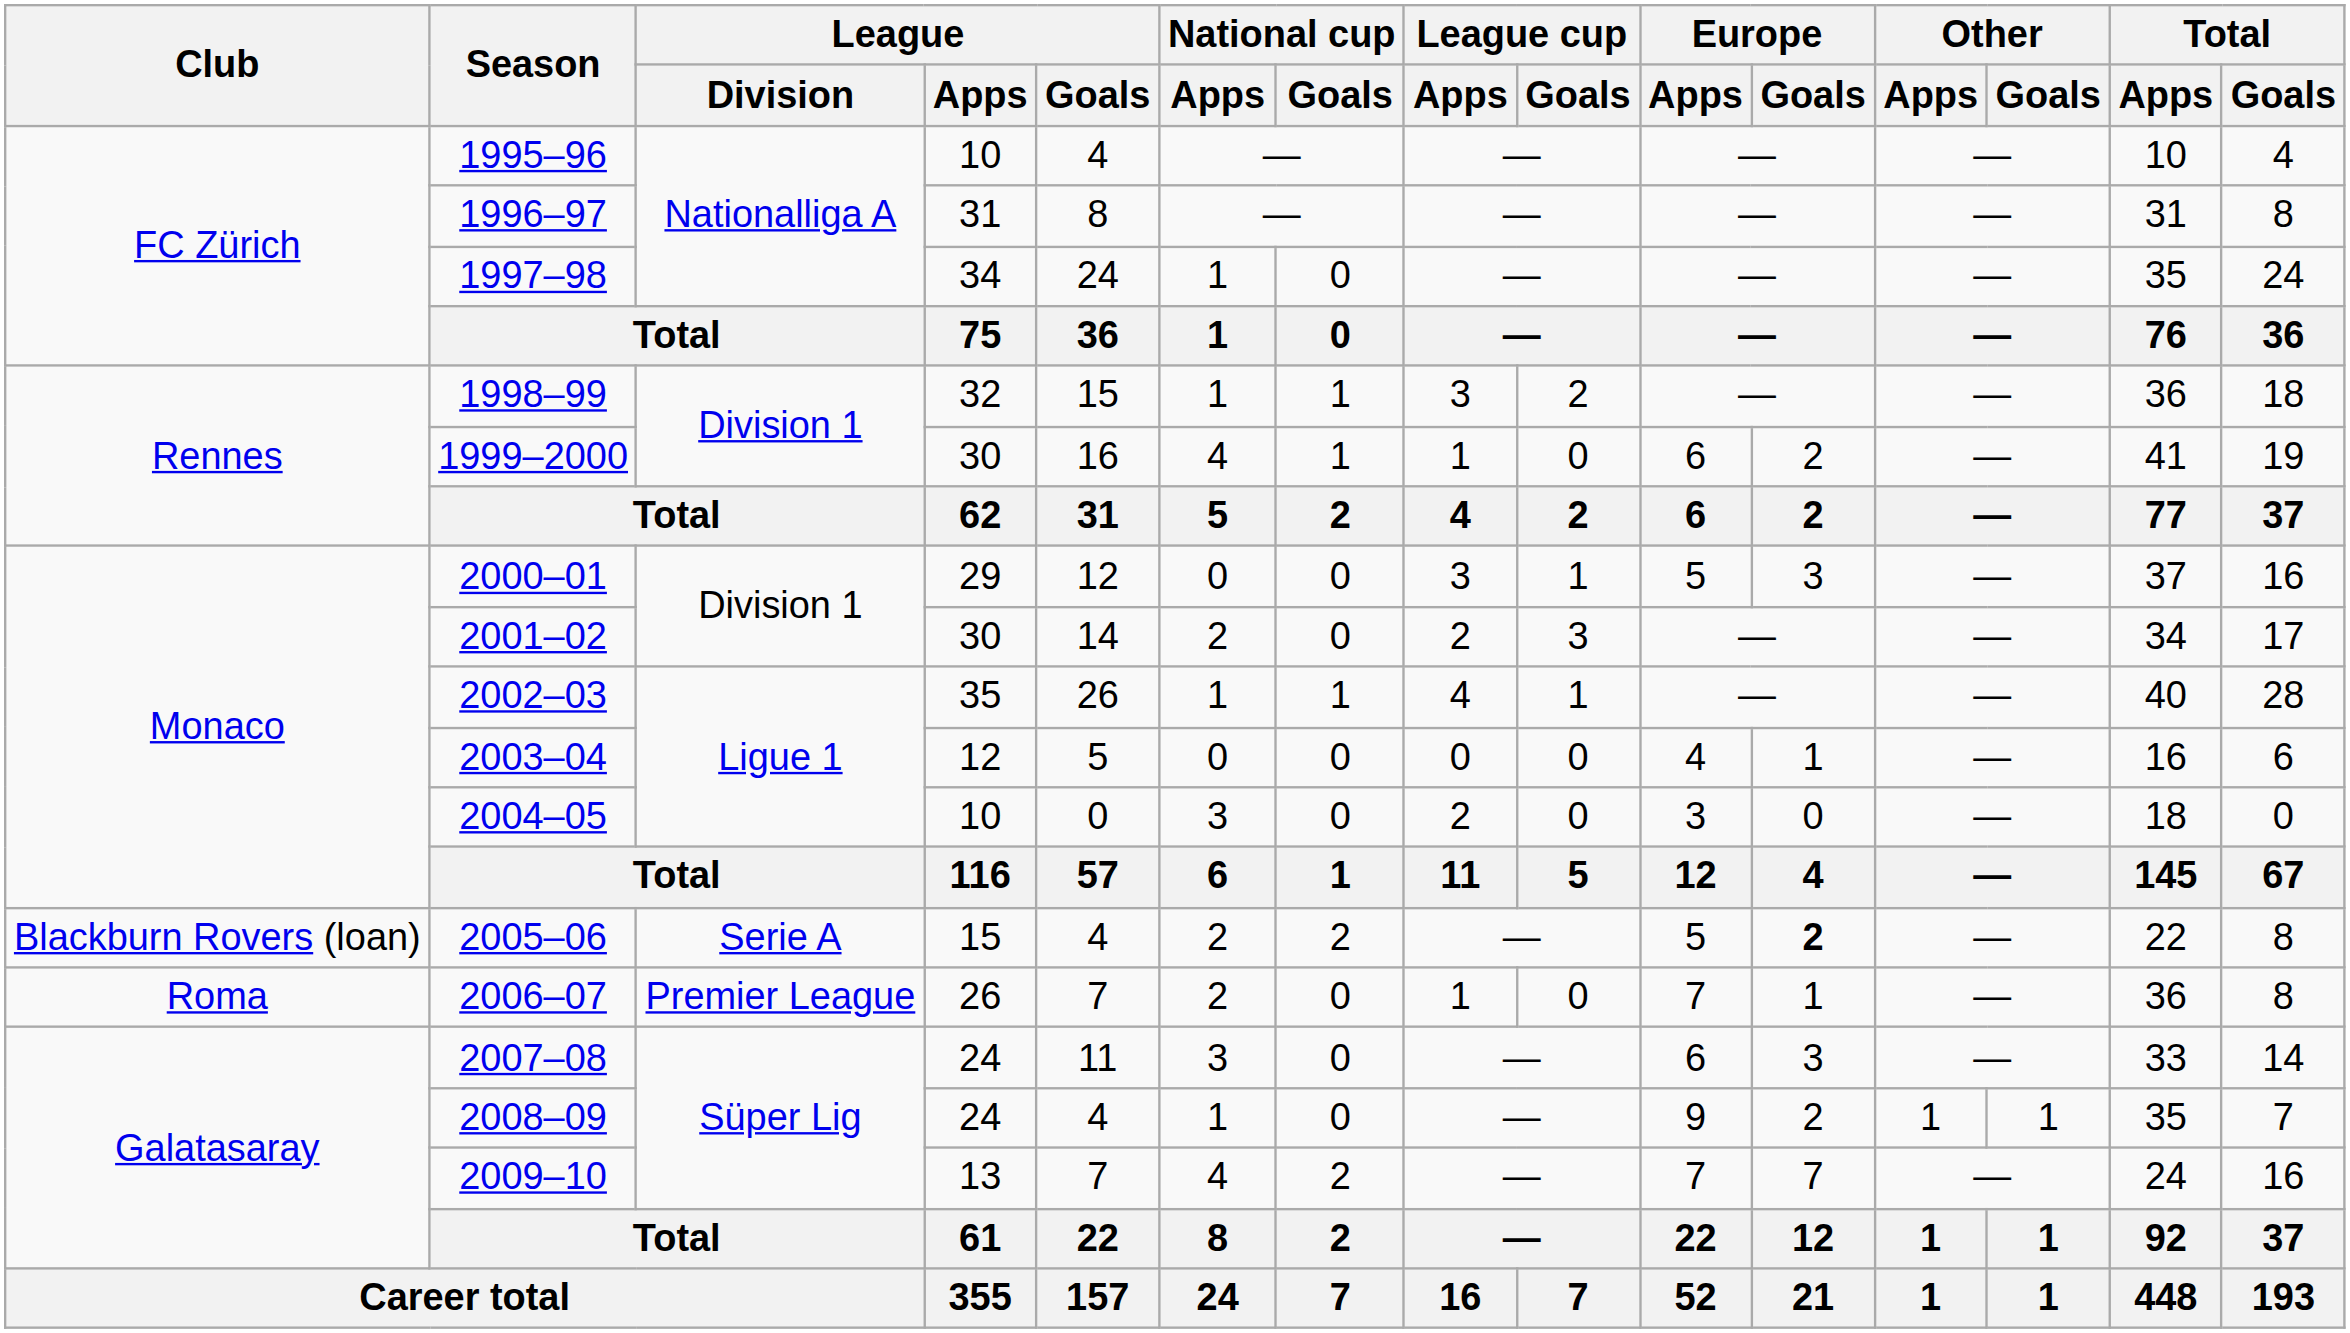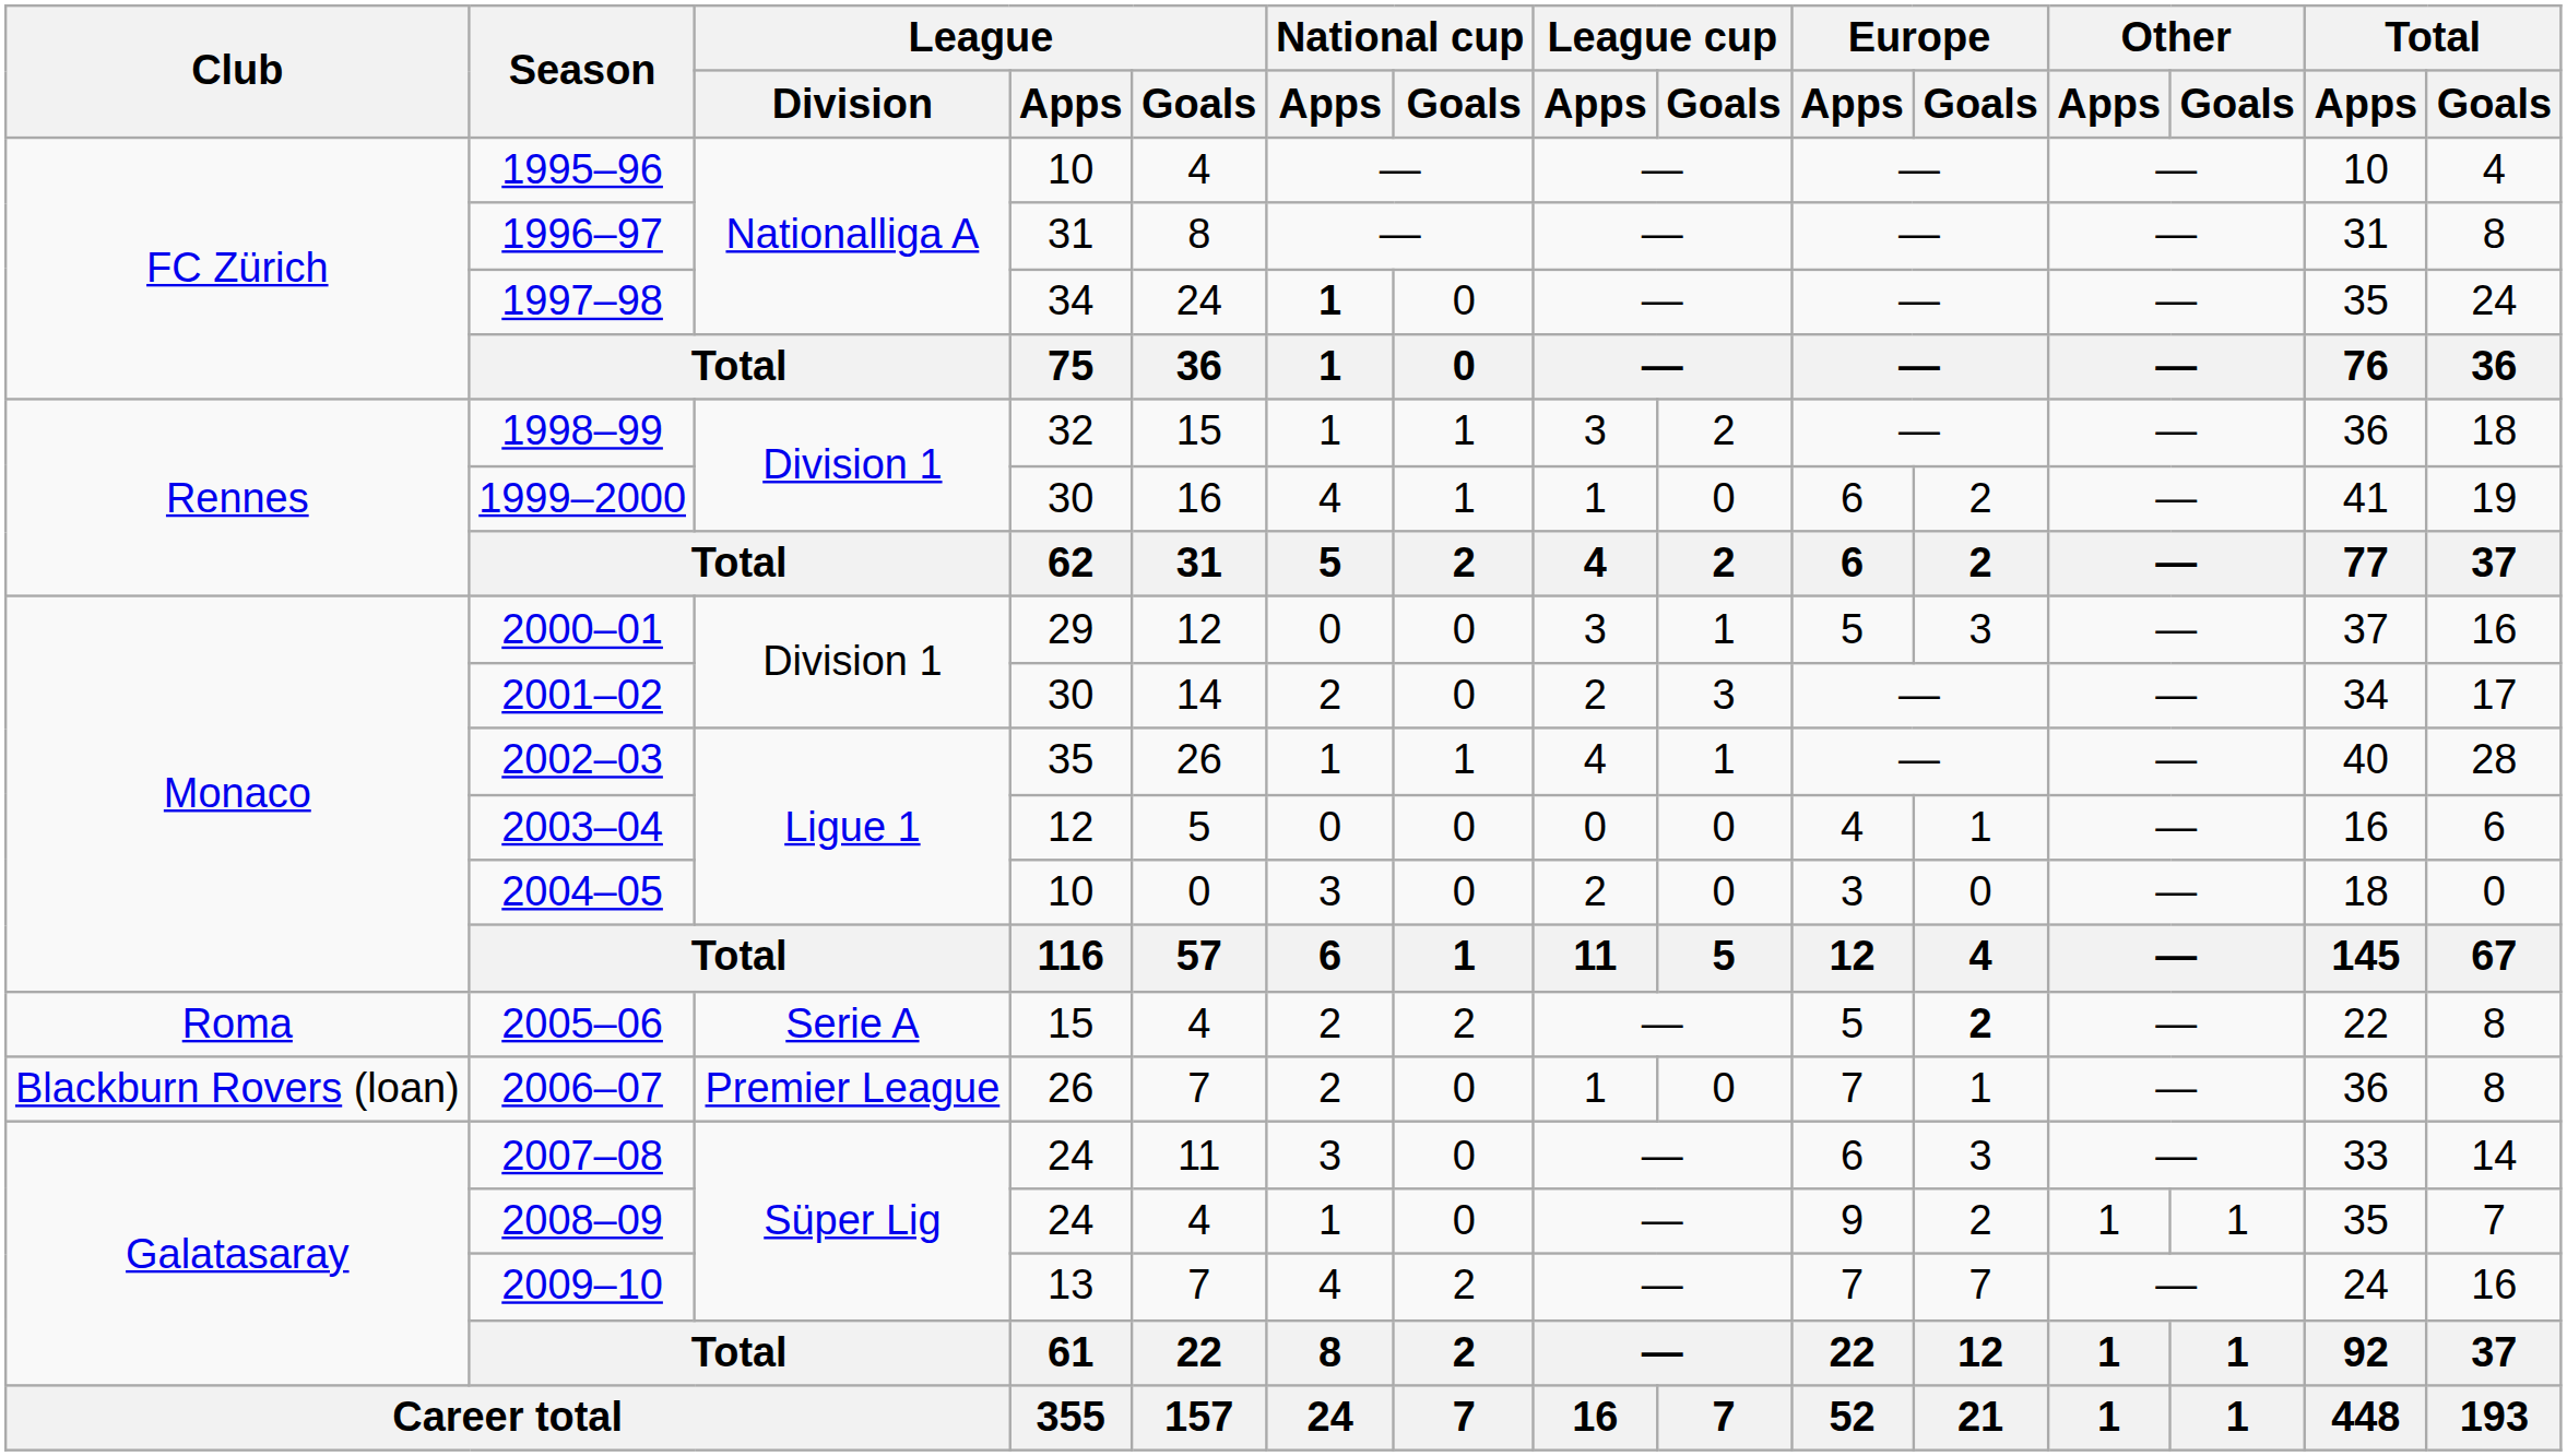1997–98 | National cup / Apps: normal -> bold
2005–06 | Club: Blackburn Rovers (loan) -> Roma
2006–07 | Club: Roma -> Blackburn Rovers (loan)
